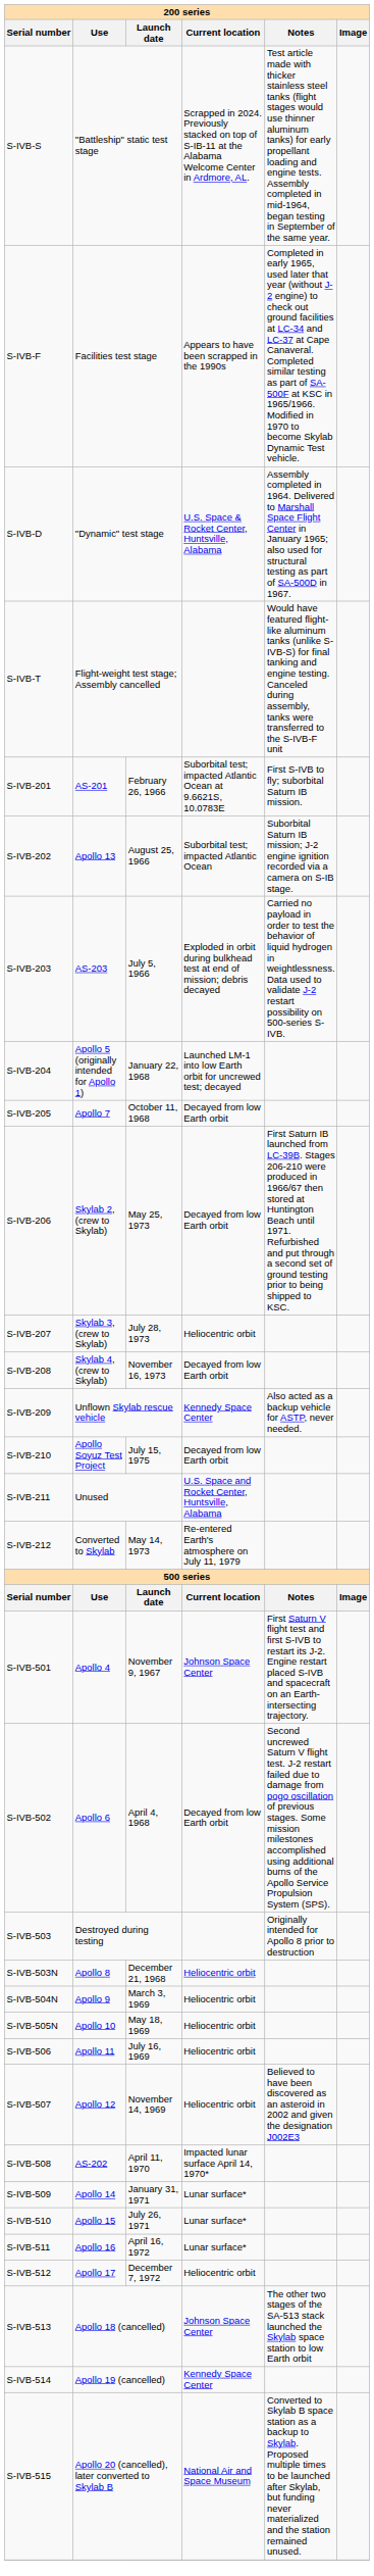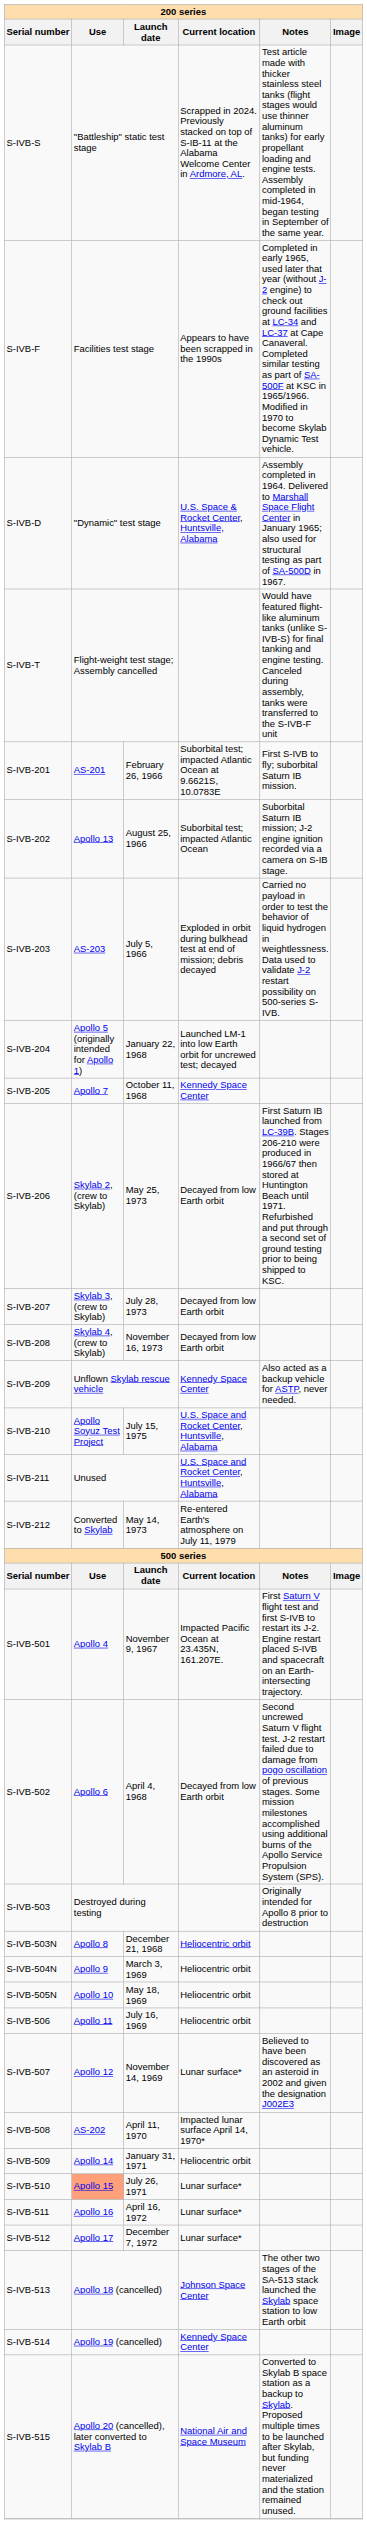S-IVB-205 | Current location: Decayed from low Earth orbit -> Kennedy Space Center
S-IVB-207 | Current location: Heliocentric orbit -> Decayed from low Earth orbit
S-IVB-210 | Current location: Decayed from low Earth orbit -> U.S. Space and Rocket Center, Huntsville, Alabama
S-IVB-501 | Current location: Johnson Space Center -> Impacted Pacific Ocean at 23.435N, 161.207E.
S-IVB-507 | Current location: Heliocentric orbit -> Lunar surface*
S-IVB-509 | Current location: Lunar surface* -> Heliocentric orbit
S-IVB-510 | Use: no background -> lightsalmon background
S-IVB-512 | Current location: Heliocentric orbit -> Lunar surface*
